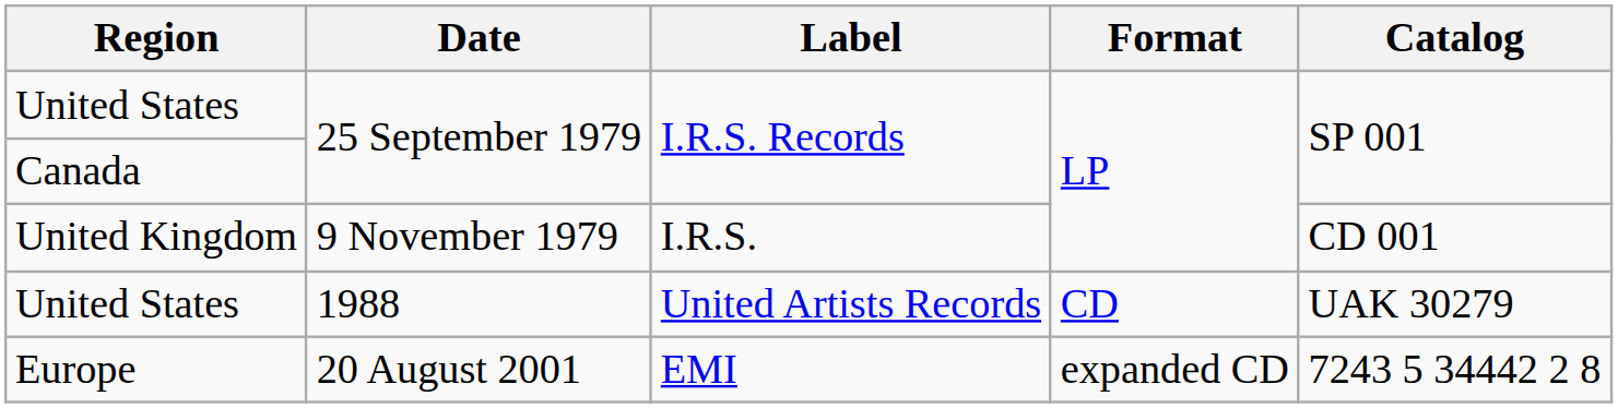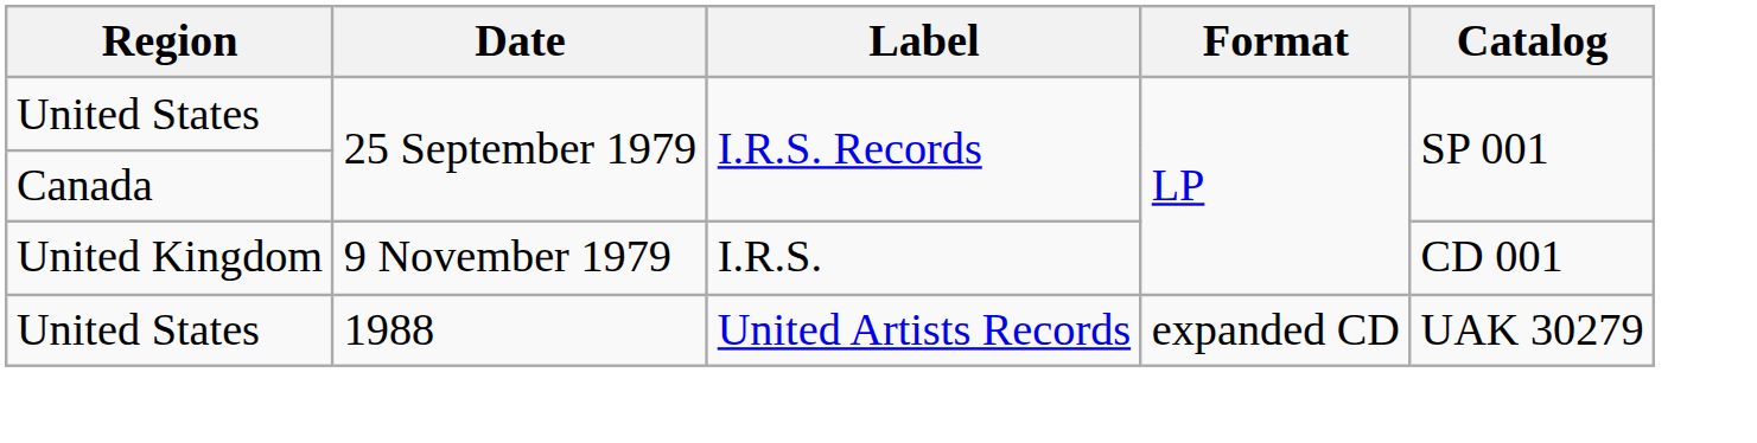United States / 1988 | Format: CD -> expanded CD
- row: Europe | 20 August 2001 | EMI | expanded CD | 7243 5 34442 2 8
